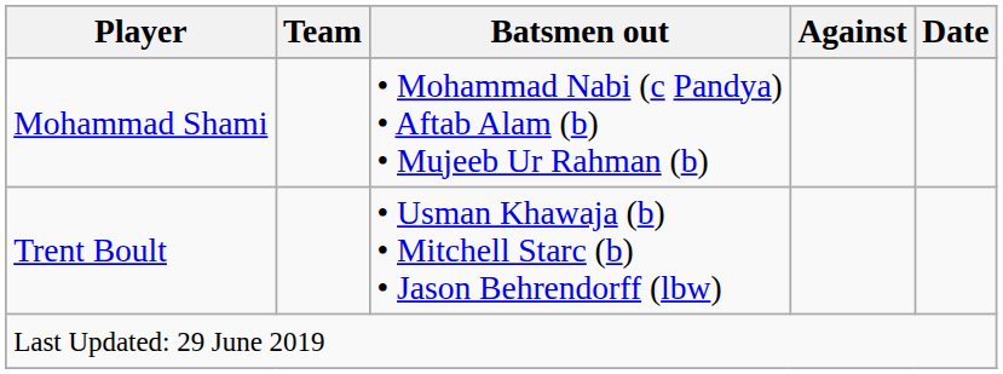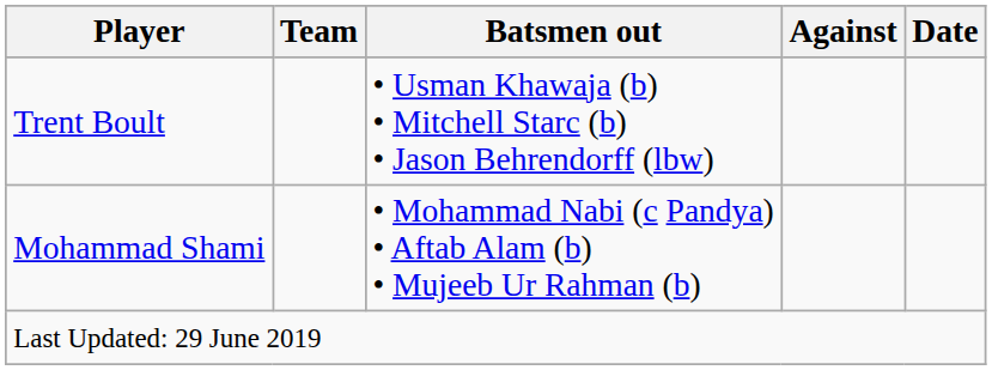rows swapped: Mohammad Shami <-> Trent Boult
